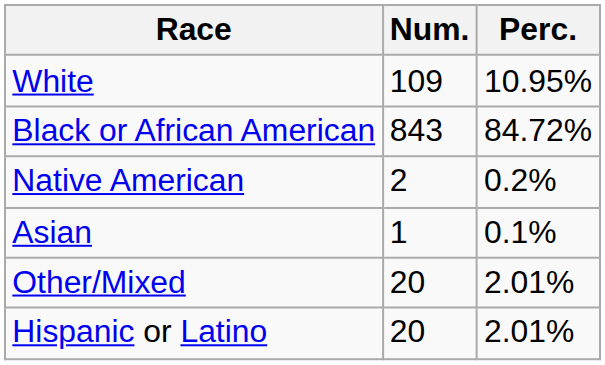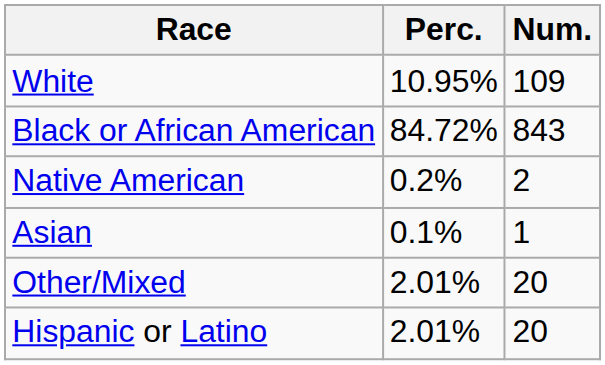columns swapped: Num. <-> Perc.
